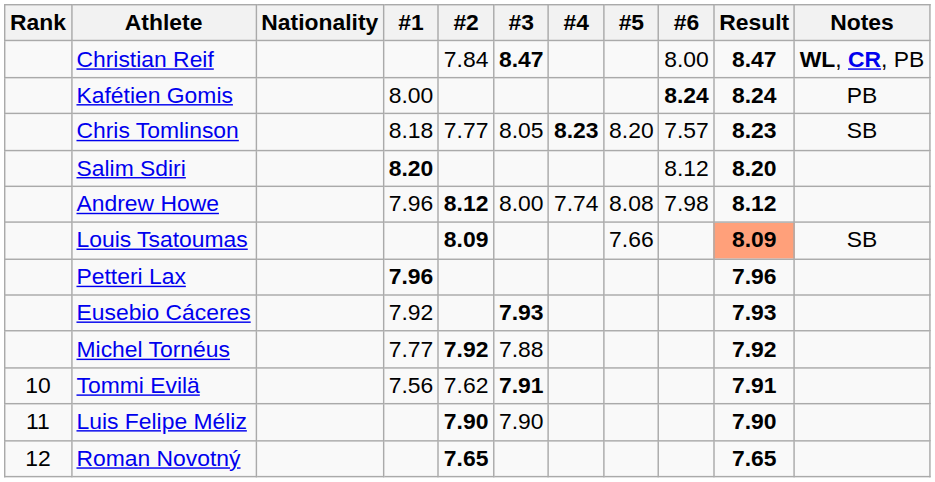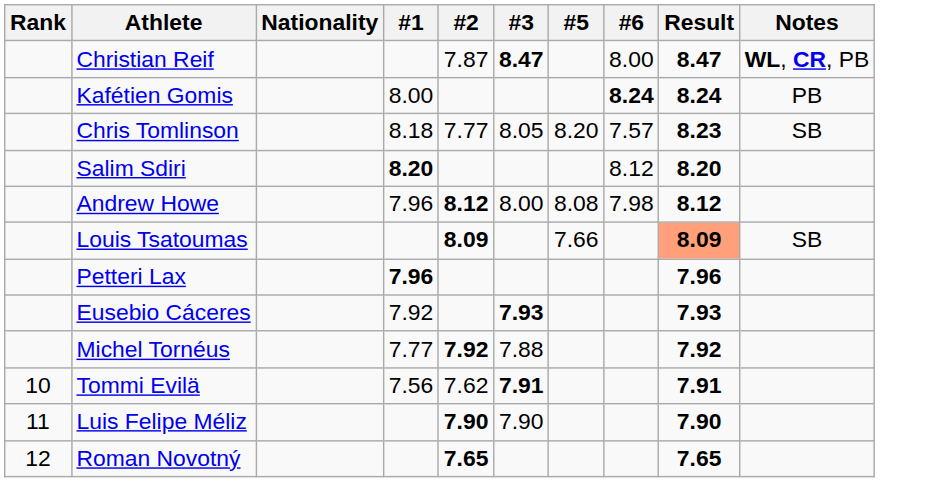- column: #4 | 8.23 | 7.74
Christian Reif | #2: 7.84 -> 7.87
